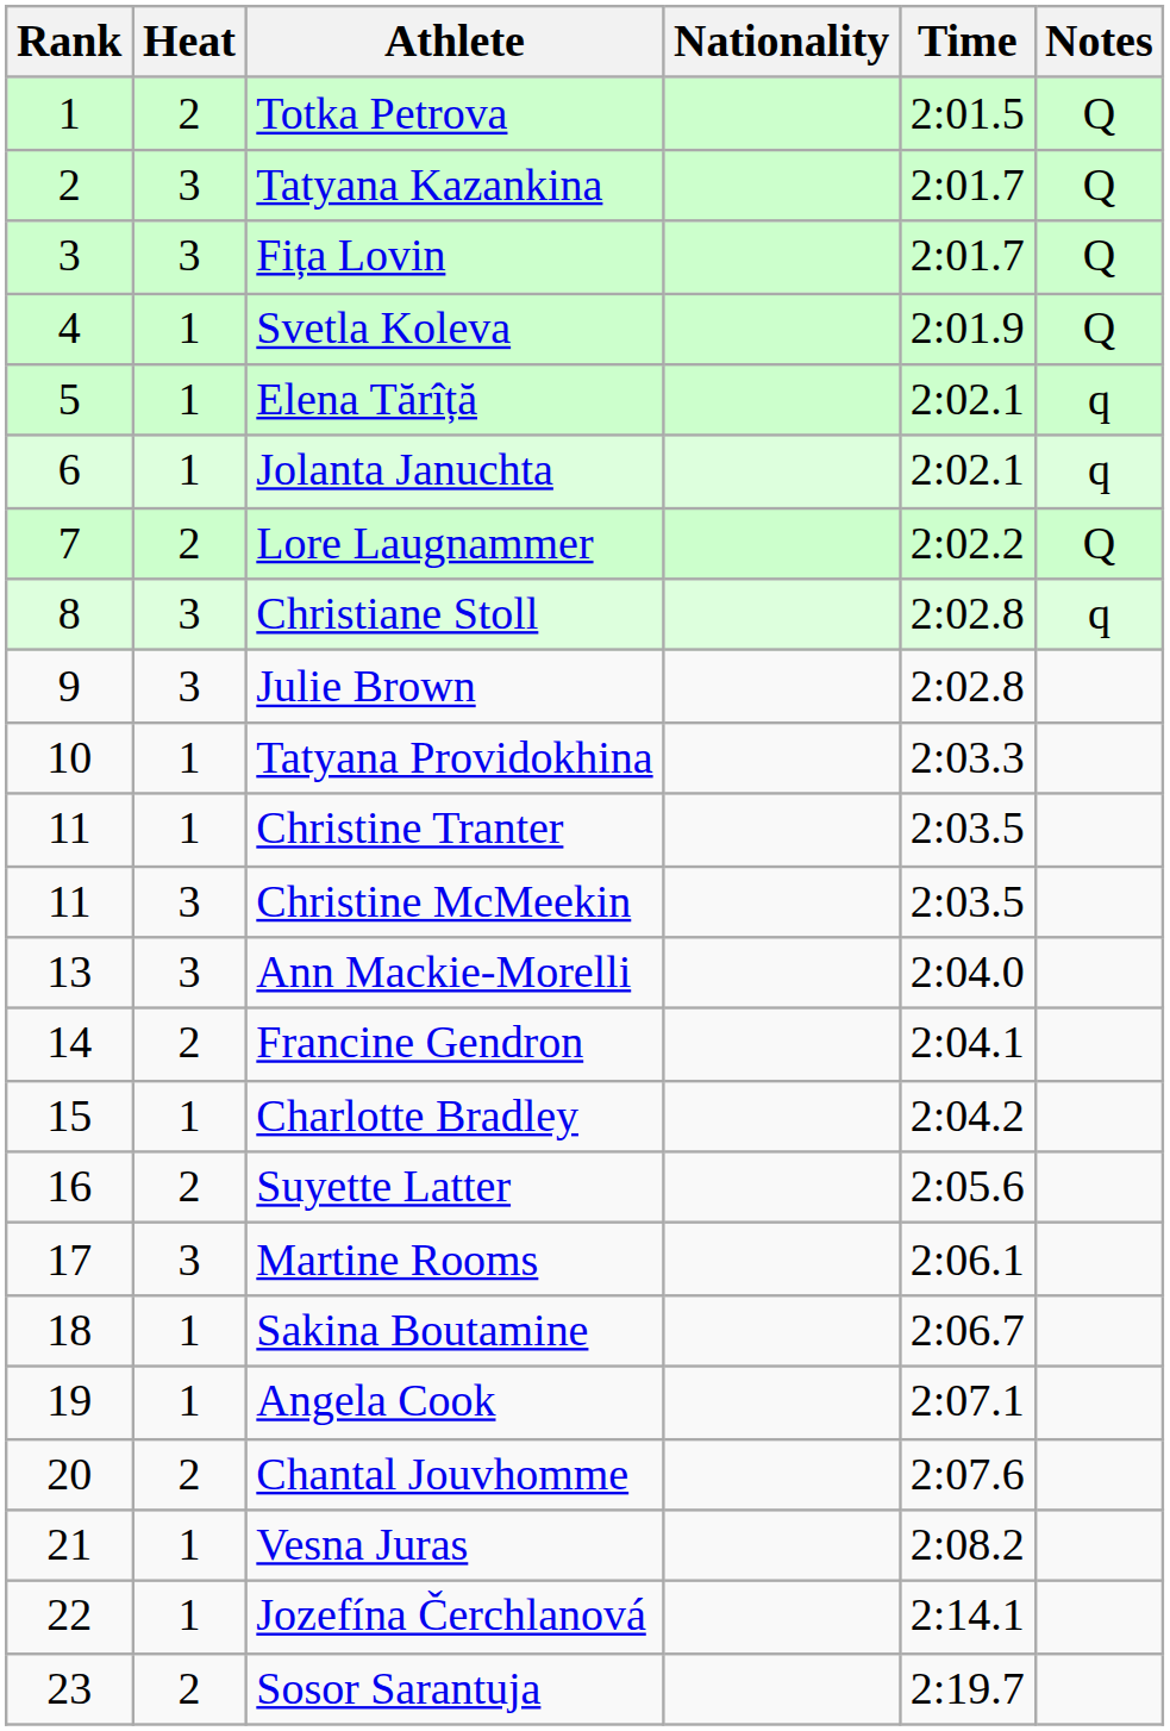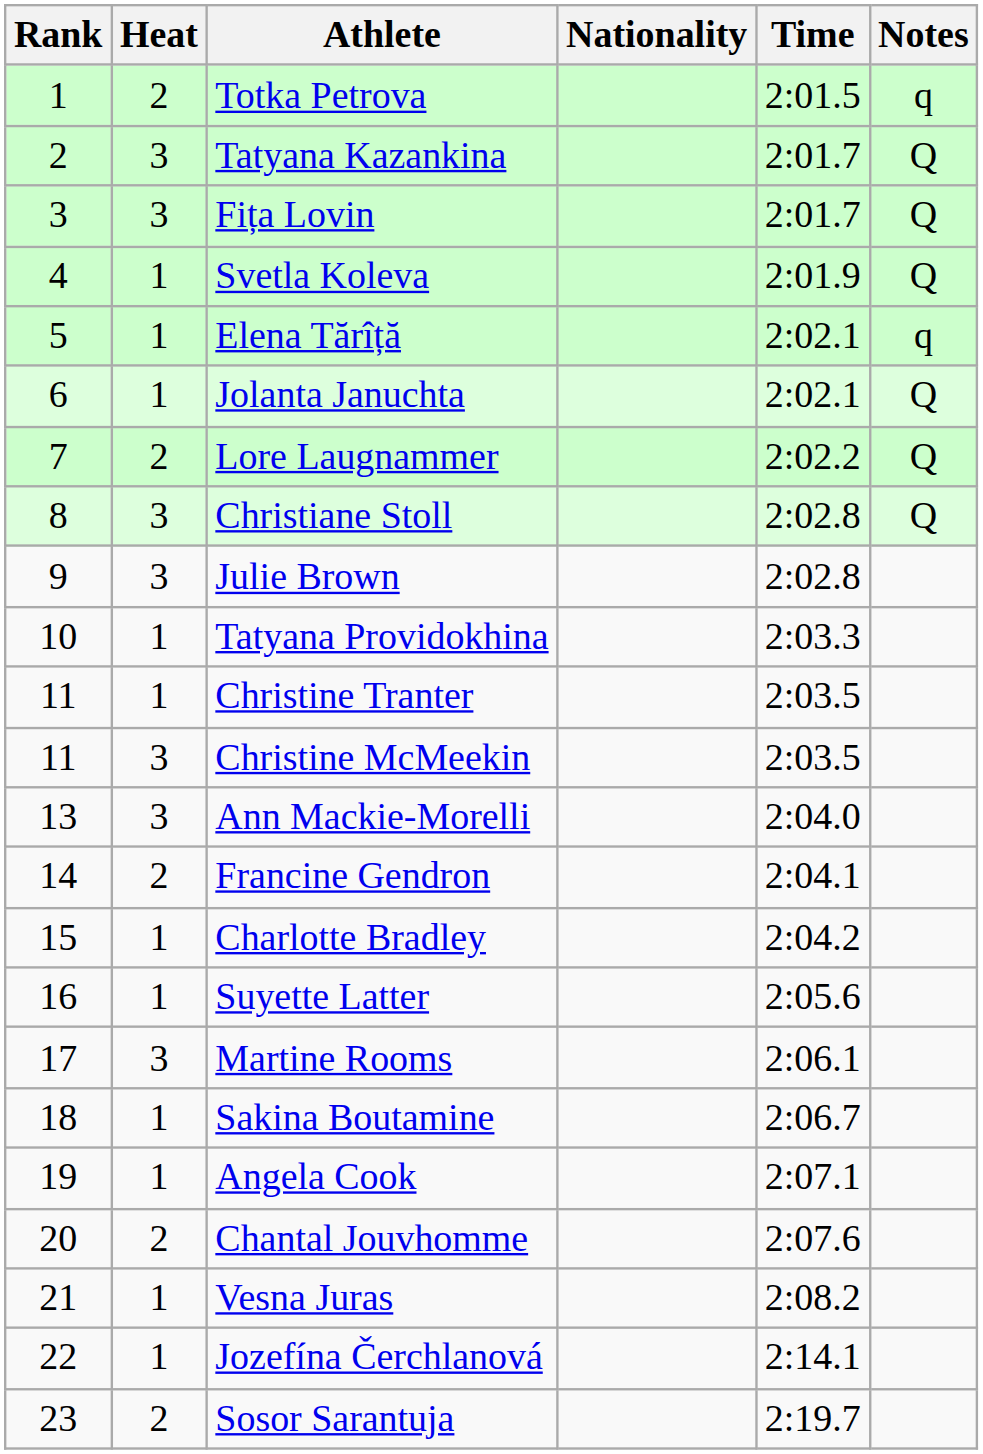Totka Petrova | Notes: Q -> q
Jolanta Januchta | Notes: q -> Q
Christiane Stoll | Notes: q -> Q
Suyette Latter | Heat: 2 -> 1
